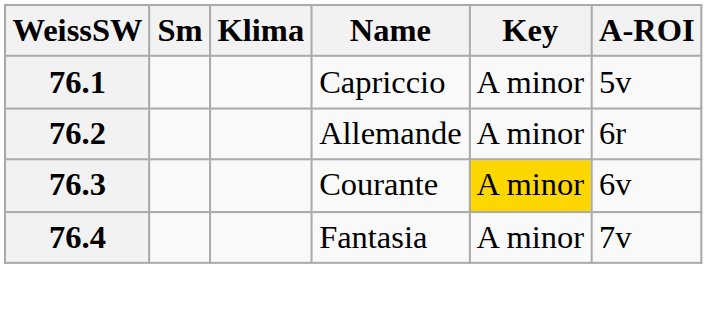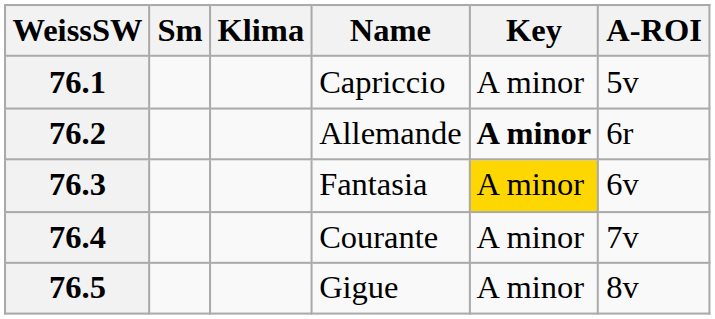76.2 | Key: normal -> bold
76.3 | Name: Courante -> Fantasia
76.4 | Name: Fantasia -> Courante
+ row: 76.5 | Gigue | A minor | 8v
